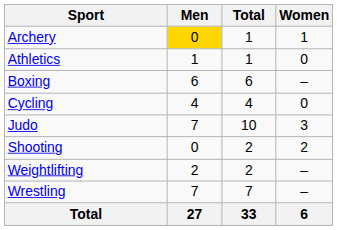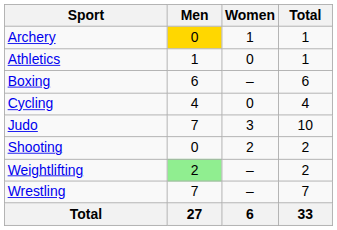columns swapped: Women <-> Total
Weightlifting | Men: no background -> lightgreen background
